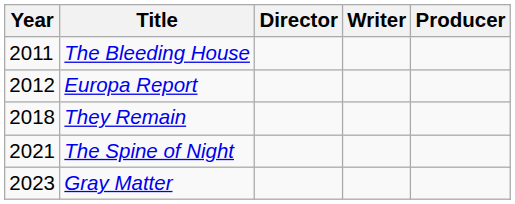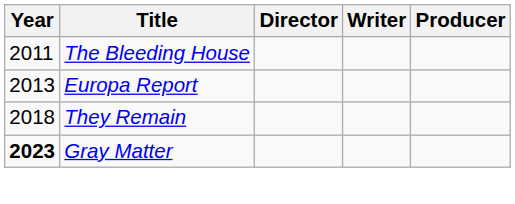Europa Report | Year: 2012 -> 2013
- row: 2021 | The Spine of Night
Gray Matter | Year: normal -> bold
